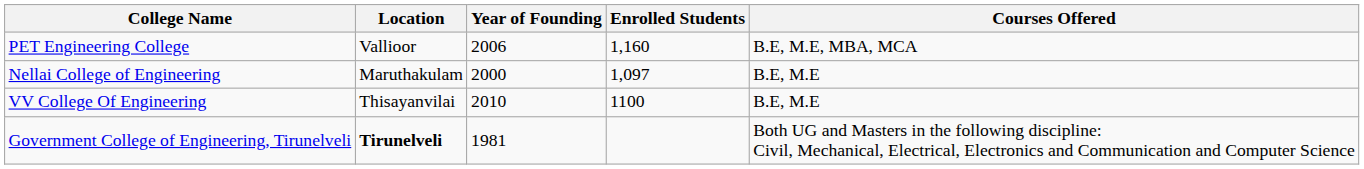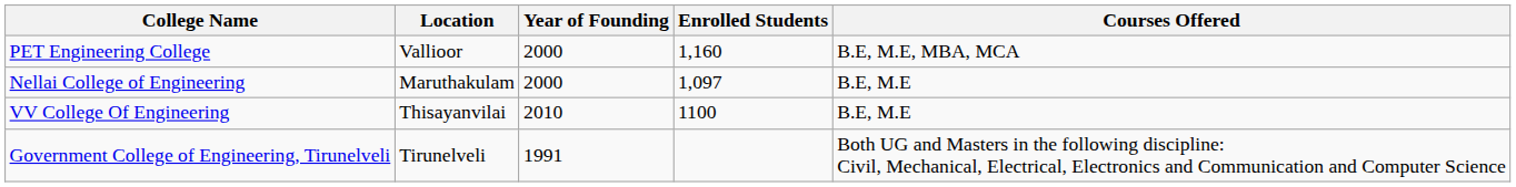PET Engineering College | Year of Founding: 2006 -> 2000
Government College of Engineering, Tirunelveli | Location: bold -> normal
Government College of Engineering, Tirunelveli | Year of Founding: 1981 -> 1991
